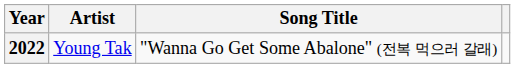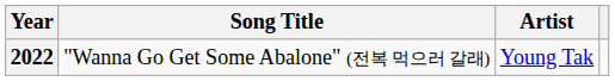columns swapped: Song Title <-> Artist
